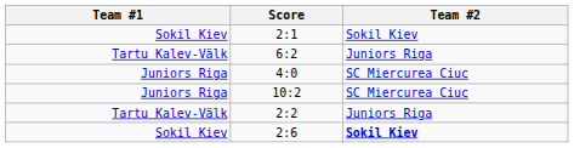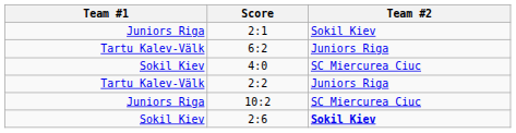2:1 | Team #1: Sokil Kiev -> Juniors Riga
4:0 | Team #1: Juniors Riga -> Sokil Kiev
rows swapped: 2:2 <-> 10:2
